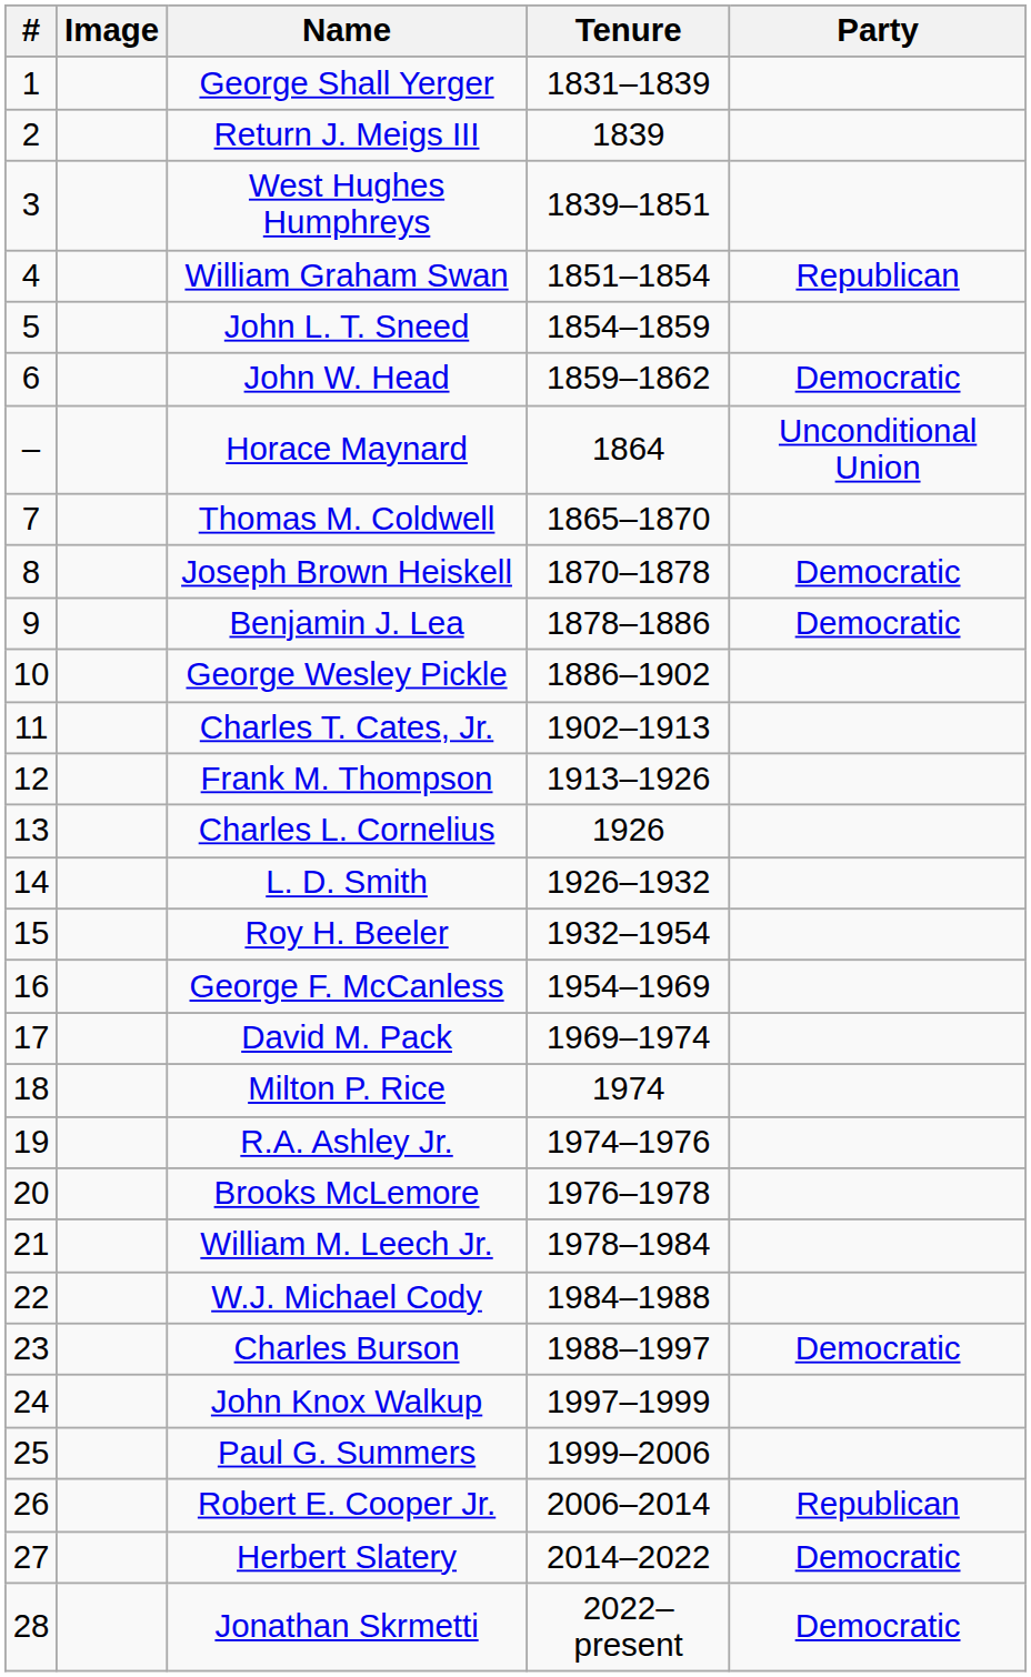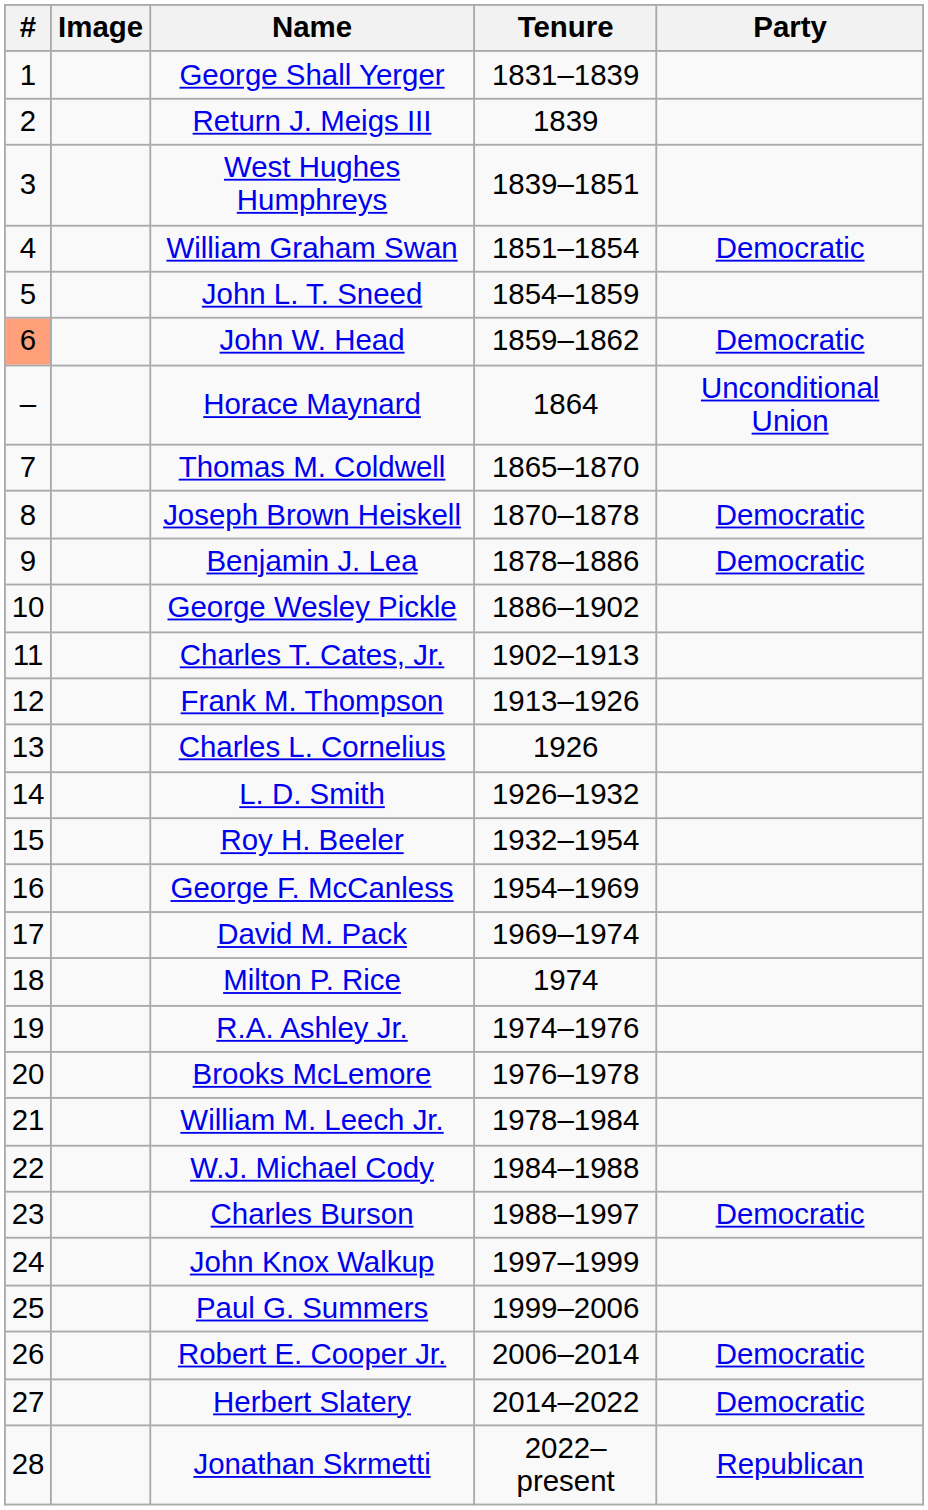William Graham Swan | Party: Republican -> Democratic
John W. Head | #: no background -> lightsalmon background
Robert E. Cooper Jr. | Party: Republican -> Democratic
Jonathan Skrmetti | Party: Democratic -> Republican
